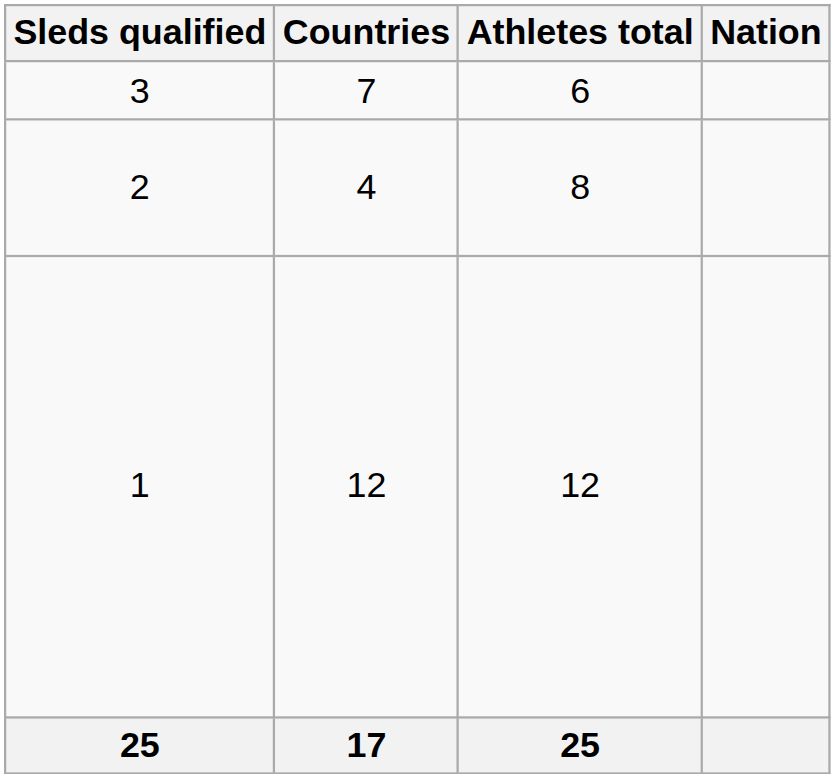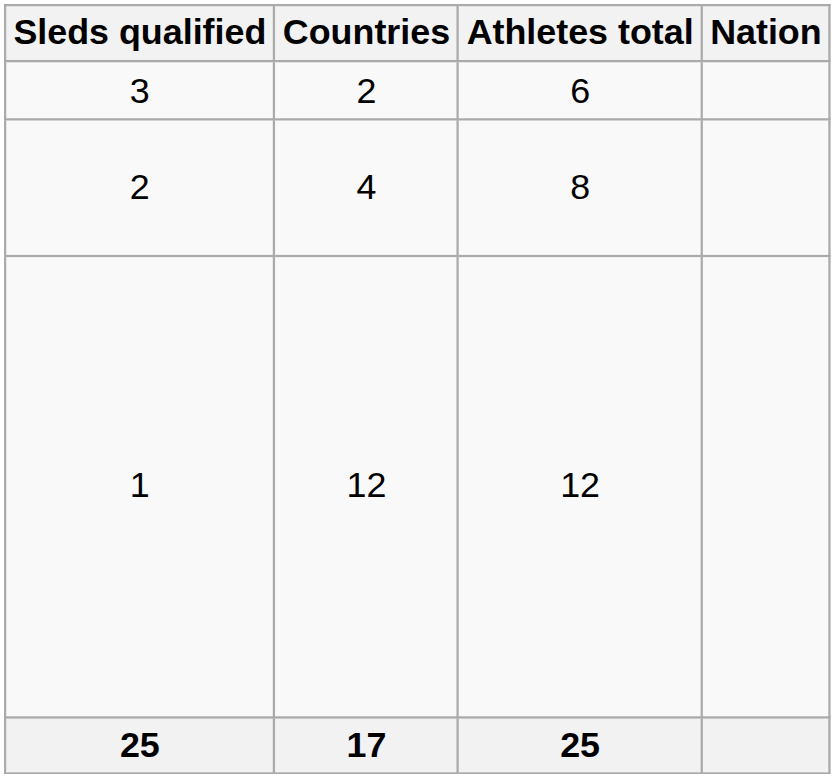3 | Countries: 7 -> 2
